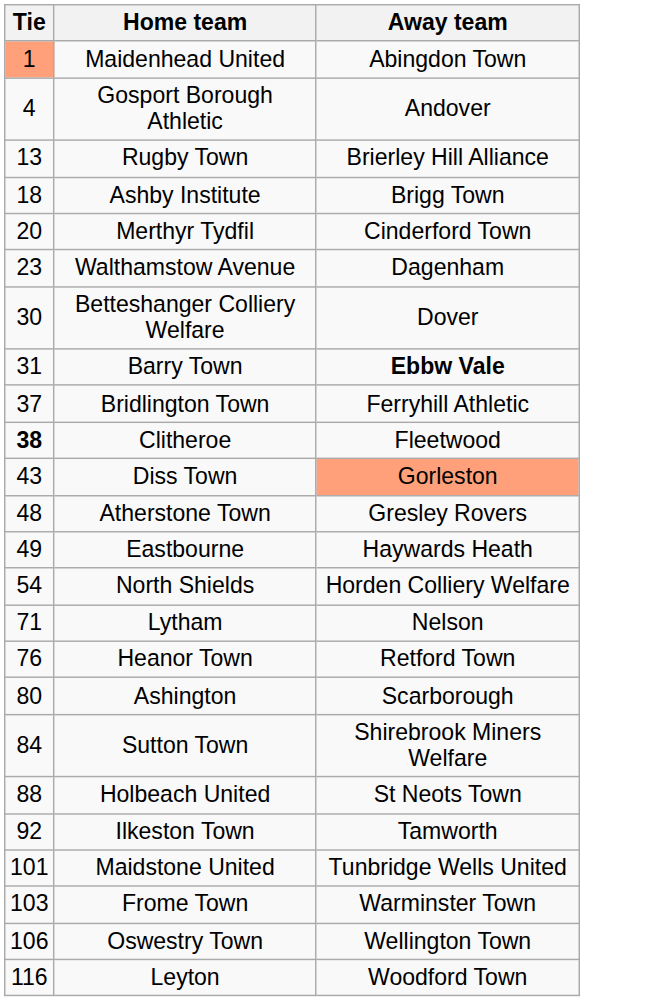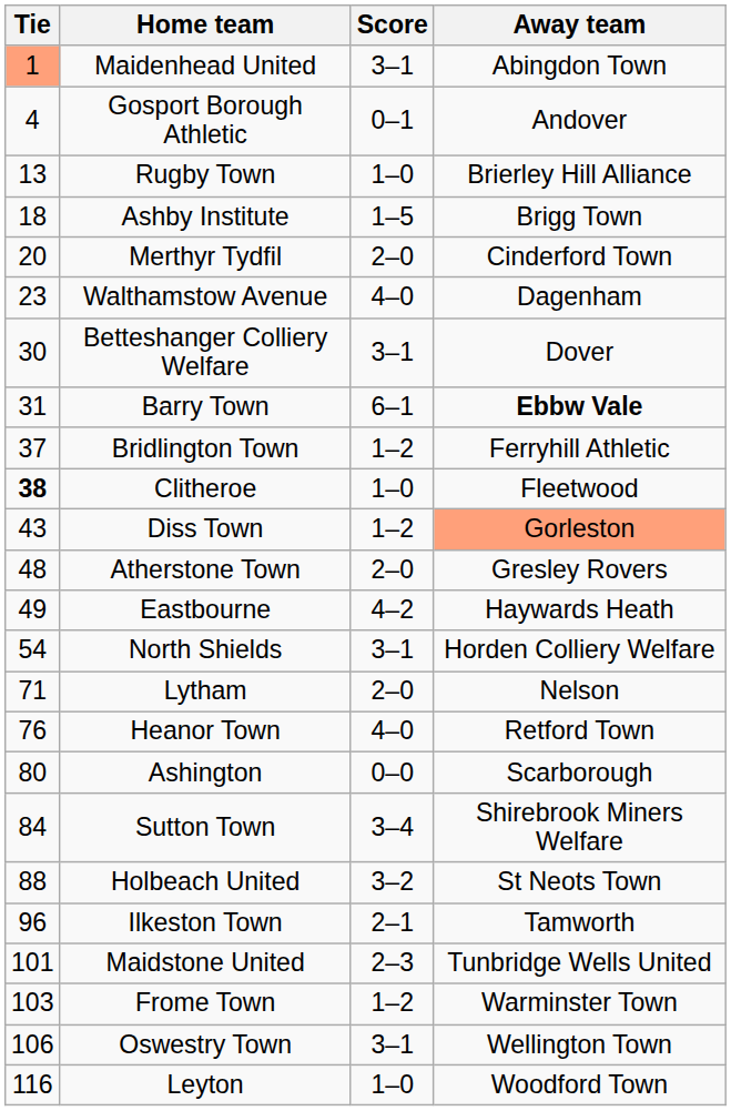+ column: Score | 3–1 | 0–1 | 1–0 | 1–5 | 2–0 | 4–0 | 3–1 | 6–1 | 1–2 | 1–0 | 1–2 | 2–0 | 4–2 | 3–1 | 2–0 | 4–0 | 0–0 | 3–4 | 3–2 | 2–1 | 2–3 | 1–2 | 3–1 | 1–0
Ilkeston Town | Tie: 92 -> 96
